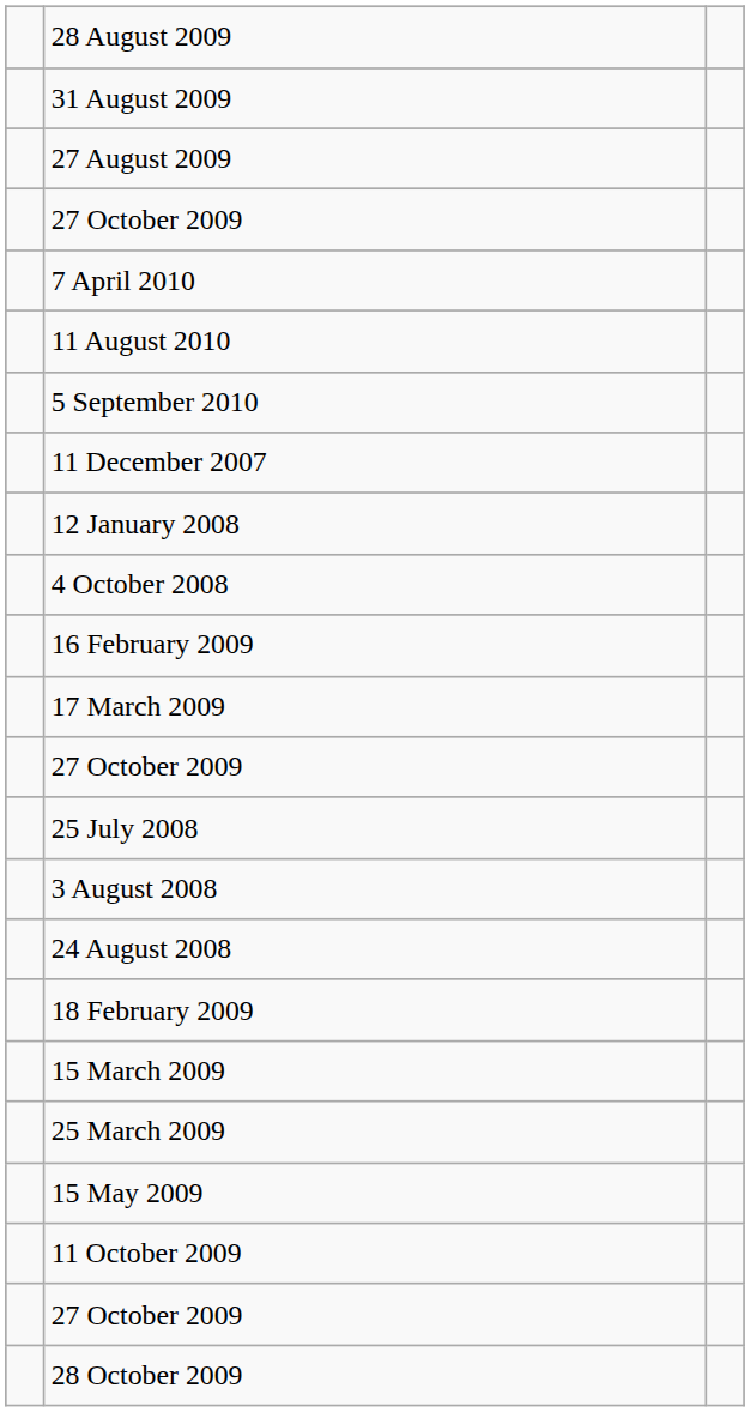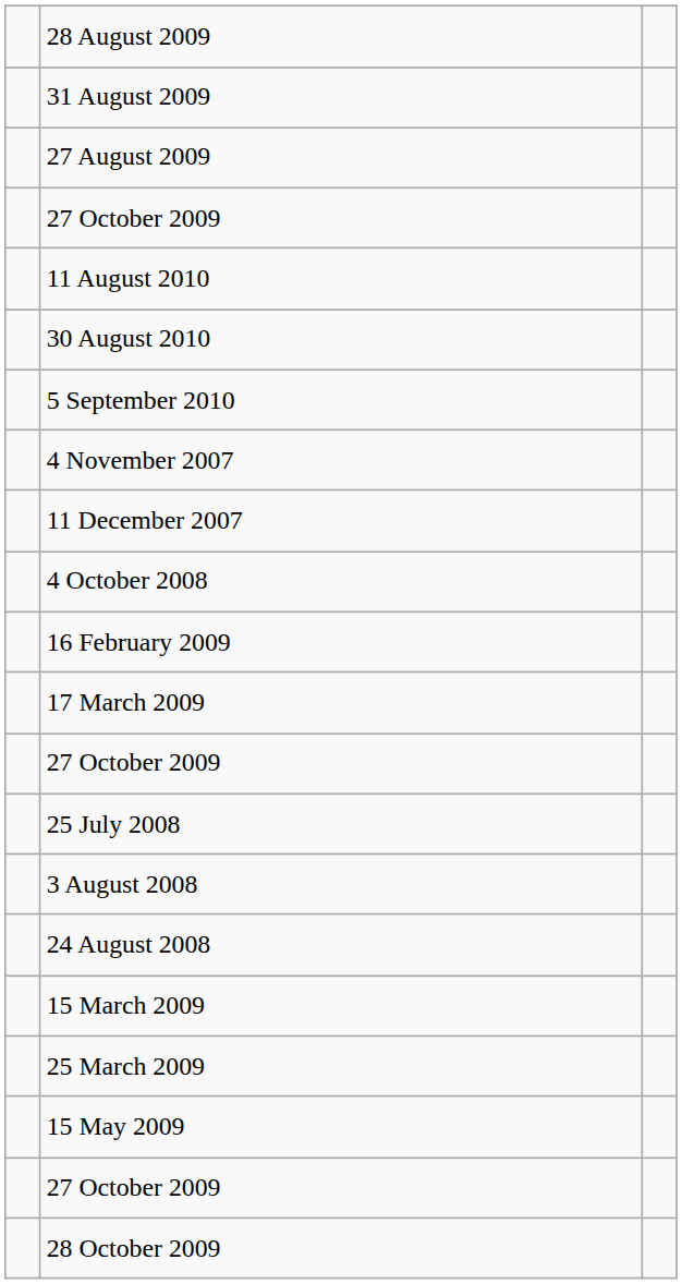- row: 7 April 2010
+ row: 30 August 2010
+ row: 4 November 2007
- row: 12 January 2008
- row: 18 February 2009
- row: 11 October 2009
